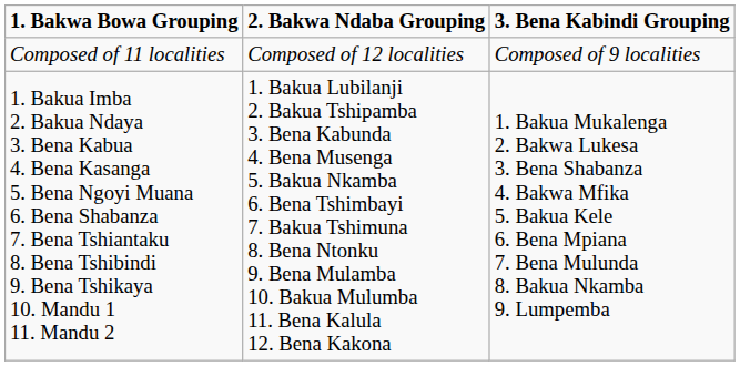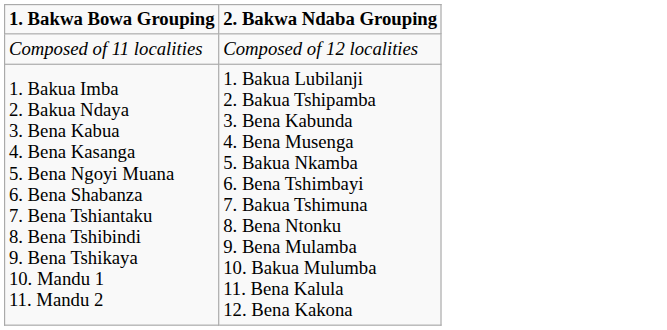- column: 3. Bena Kabindi Grouping | Composed of 9 localities | 1. Bakua Mukalenga 2. Bakwa Lukesa 3. Bena Shabanza 4. Bakwa Mfika 5. Bakua Kele 6. Bena Mpiana 7. Bena Mulunda 8. Bakua Nkamba 9. Lumpemba
